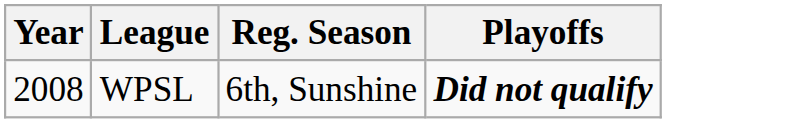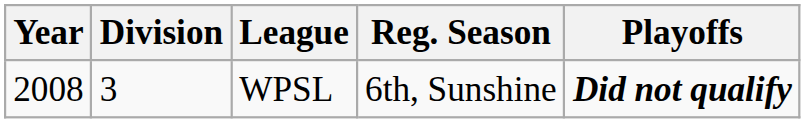+ column: Division | 3
